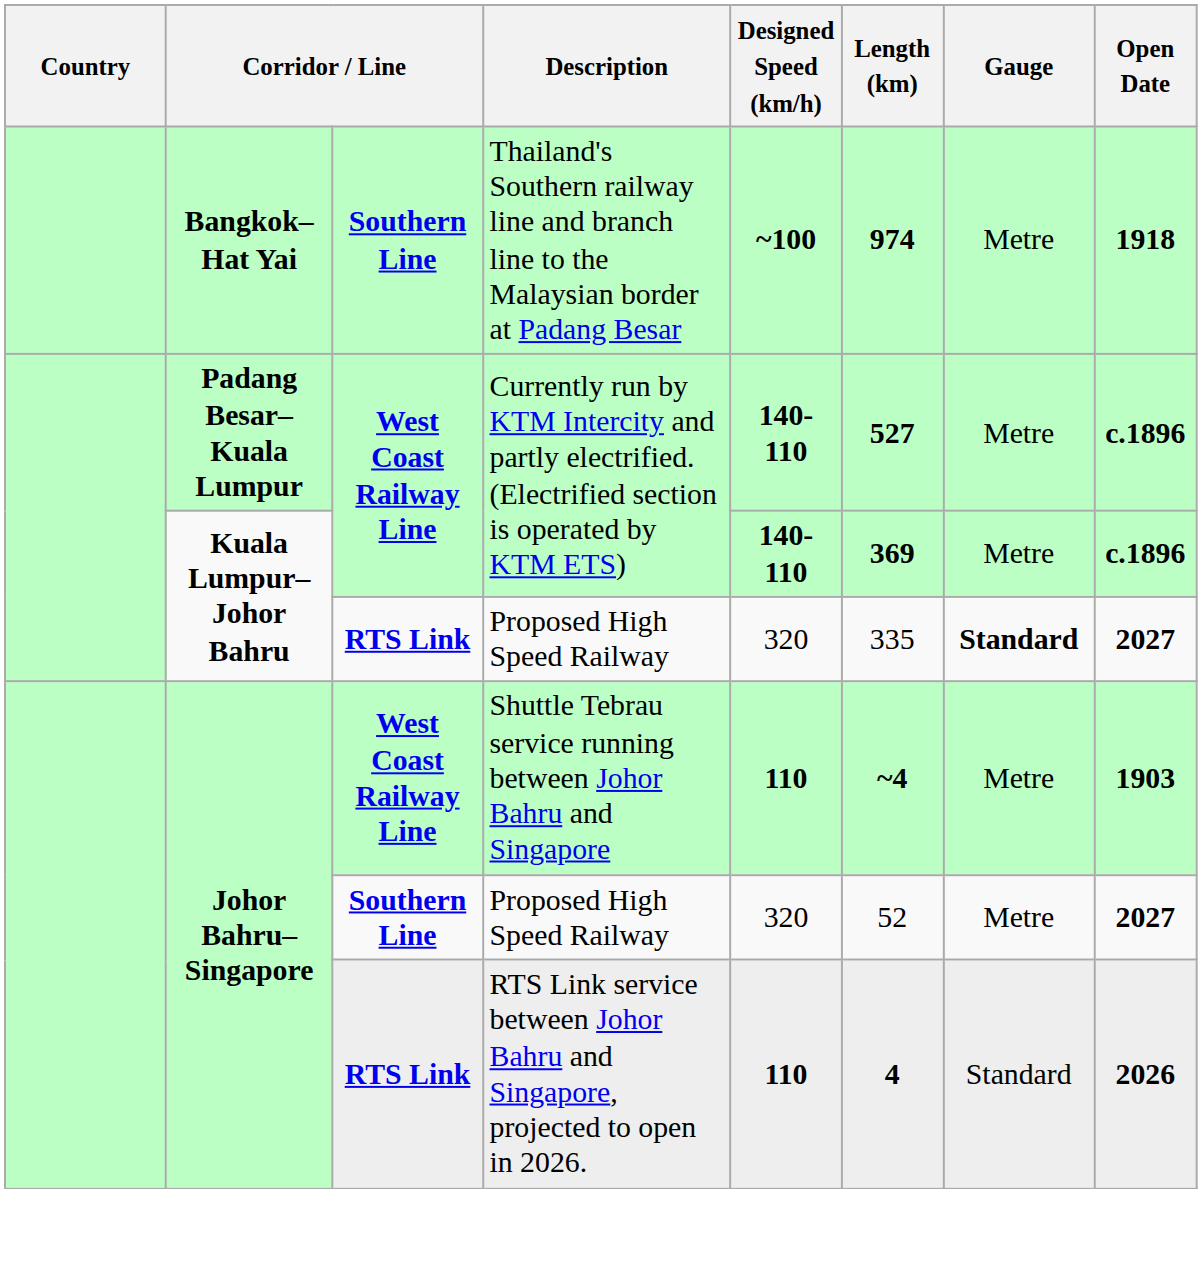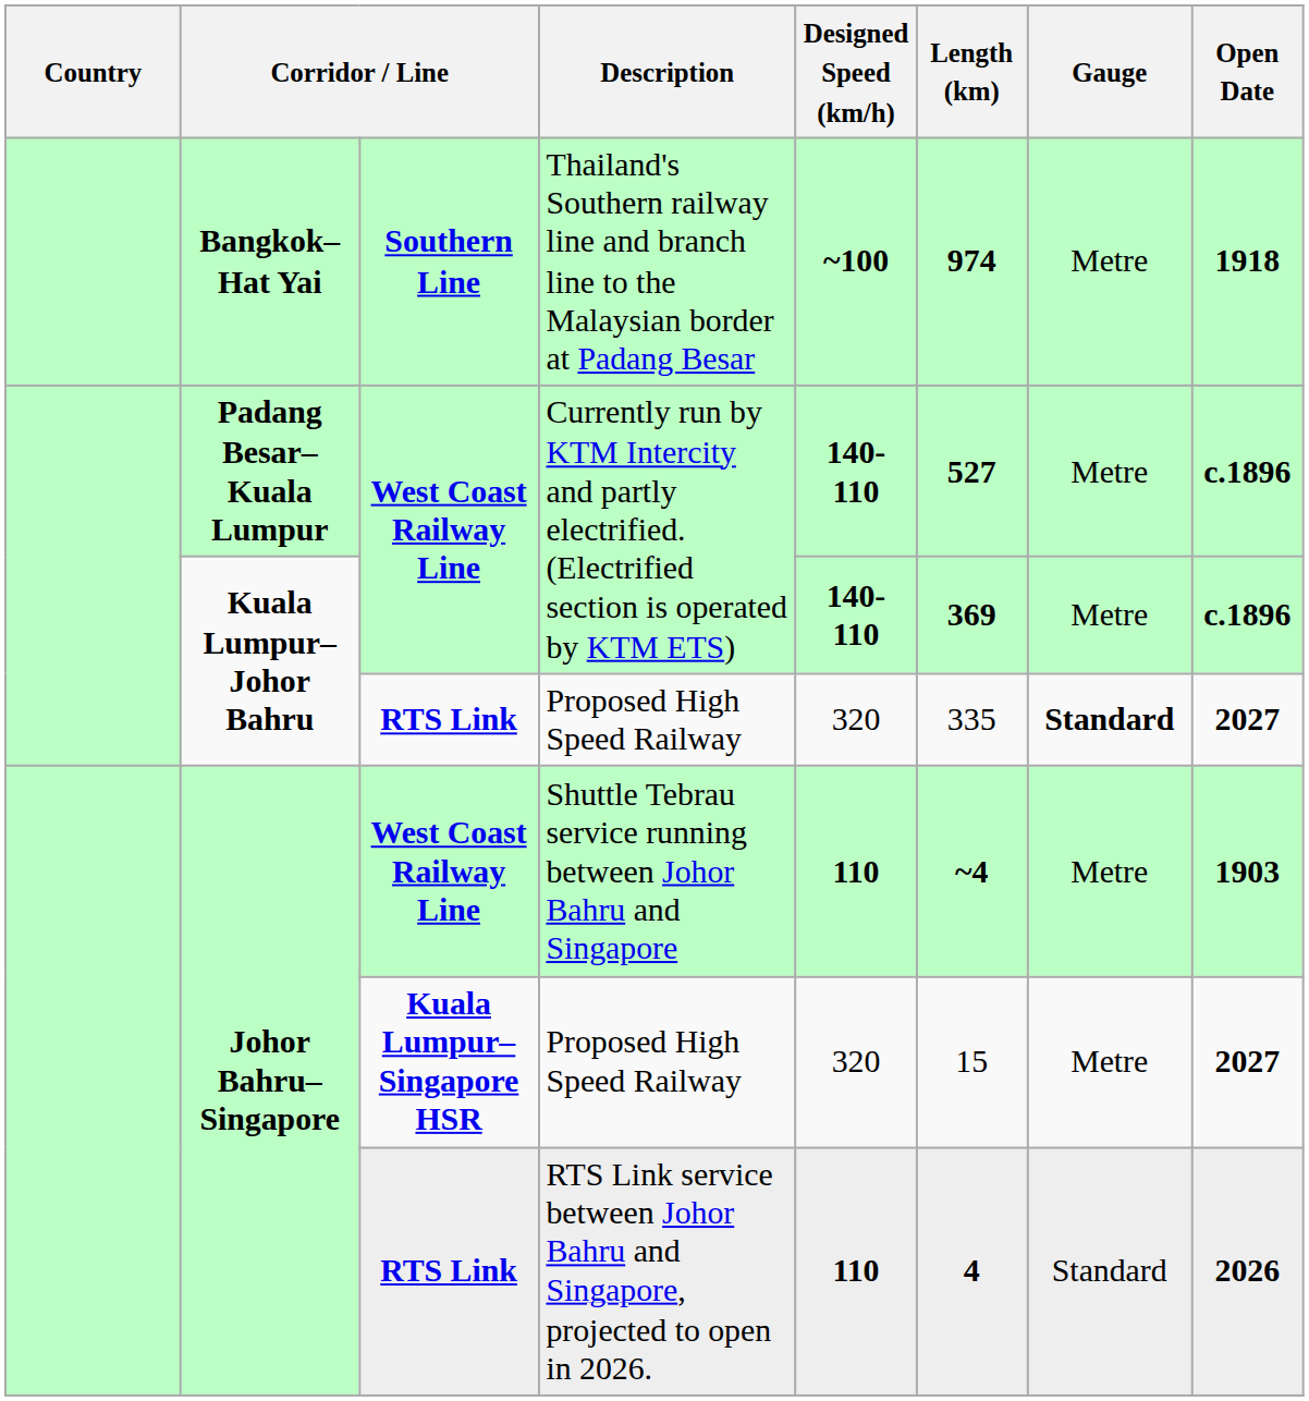Johor Bahru–Singapore / Proposed High Speed Railway | column 3: Southern Line -> Kuala Lumpur–Singapore HSR
Johor Bahru–Singapore / Proposed High Speed Railway | Length (km): 52 -> 15
